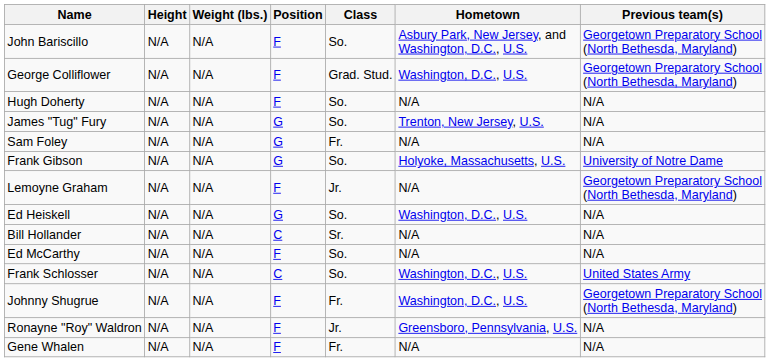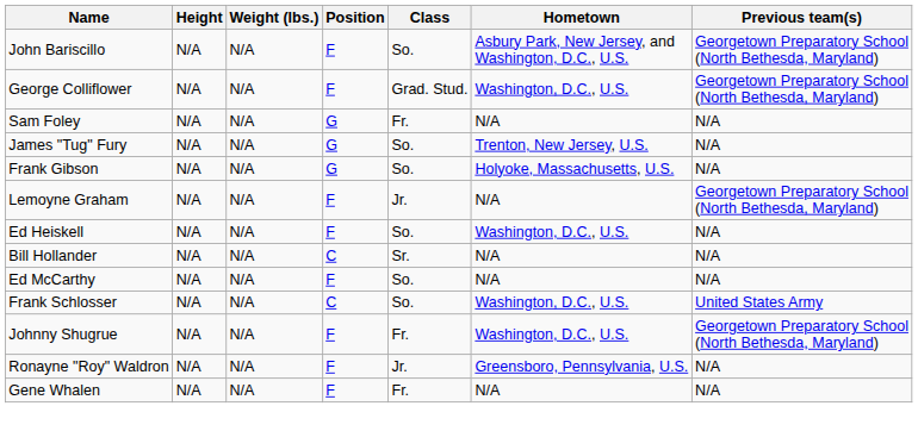- row: Hugh Doherty | N/A | N/A | F | So. | N/A | N/A
rows swapped: Sam Foley <-> James "Tug" Fury
Frank Gibson | Previous team(s): University of Notre Dame -> N/A
Ed Heiskell | Position: G -> F
